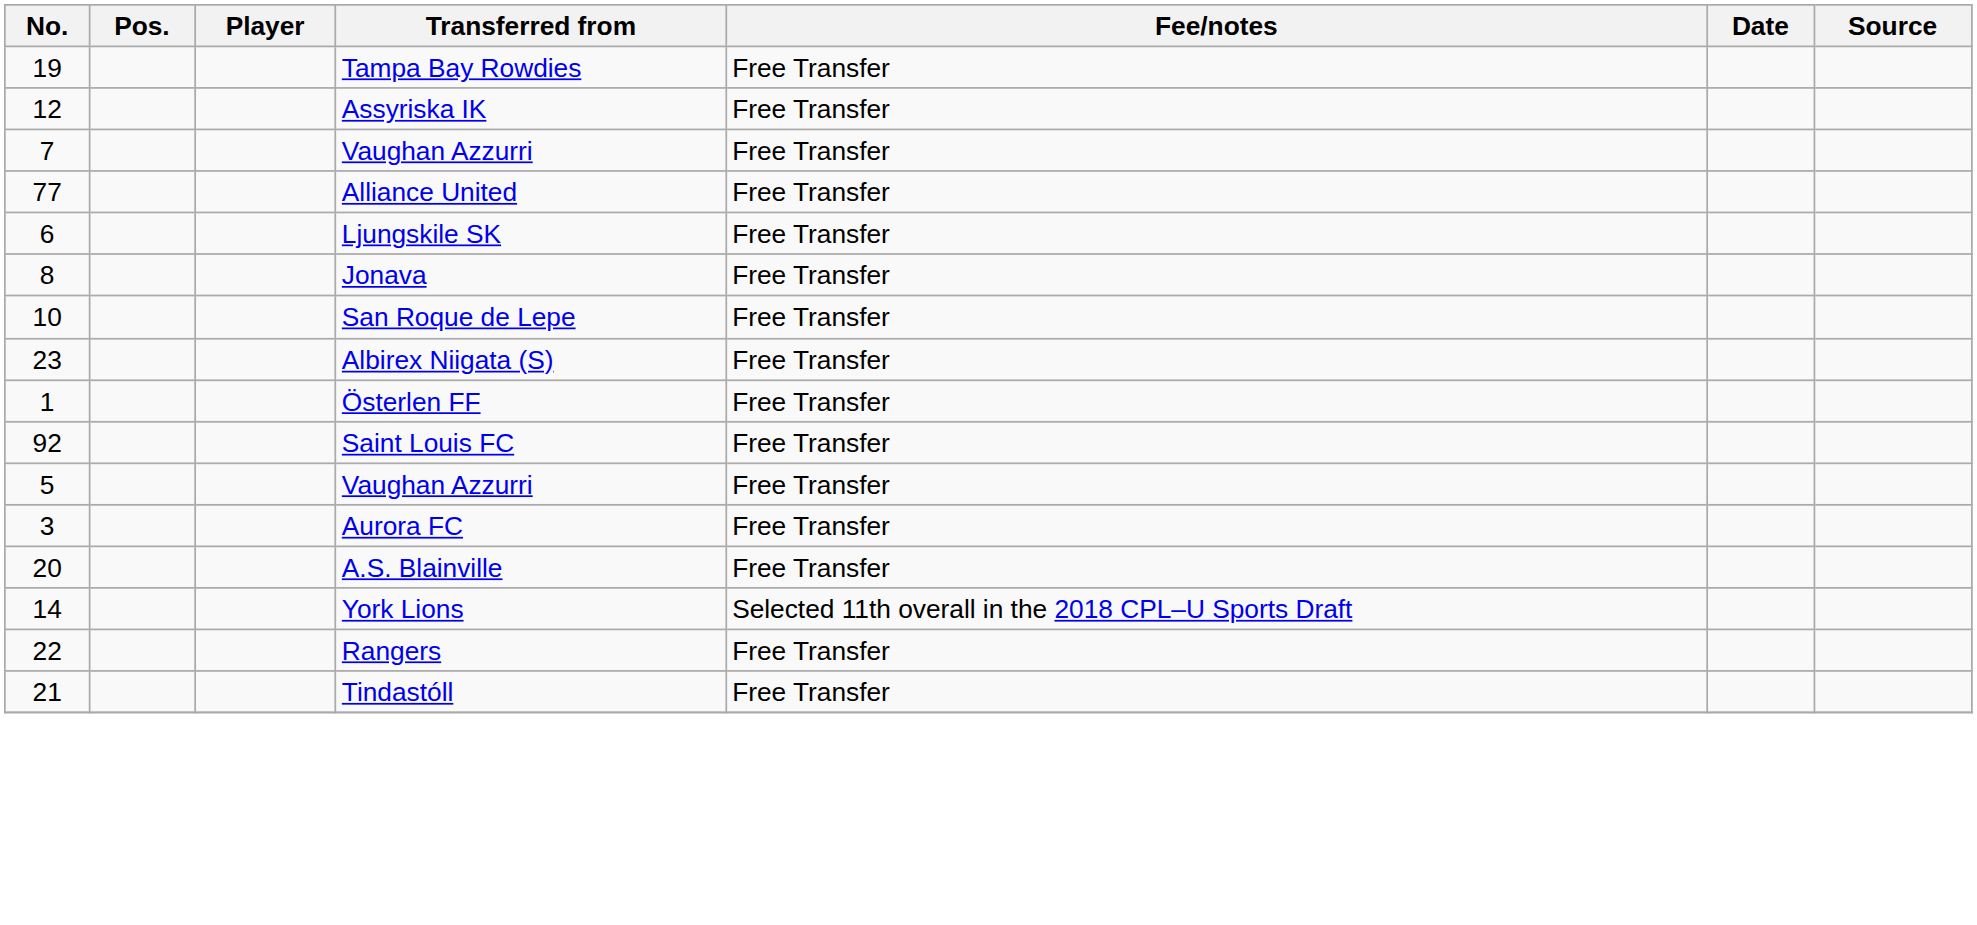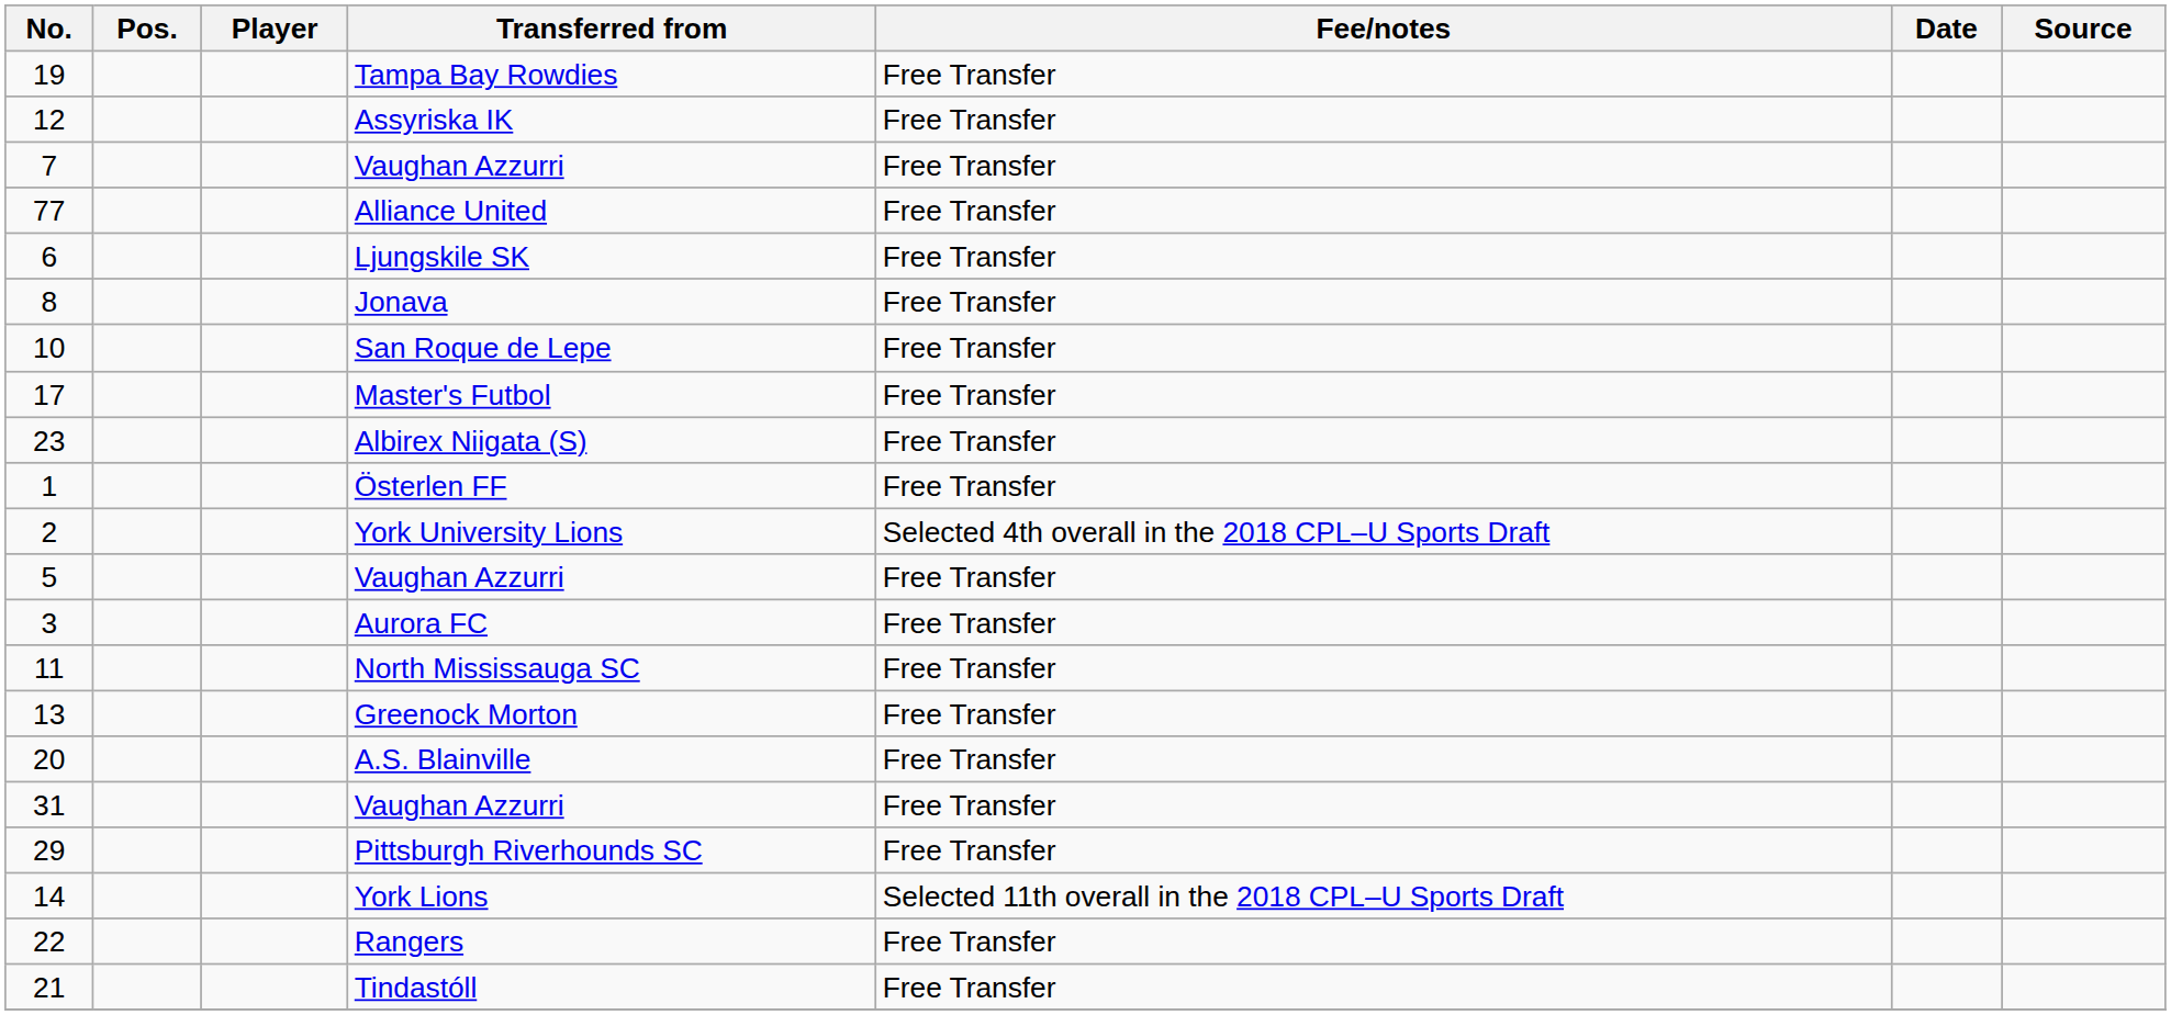+ row: 17 | Master's Futbol | Free Transfer
- row: 92 | Saint Louis FC | Free Transfer
+ row: 2 | York University Lions | Selected 4th overall in the 2018 CPL–U Sports Draft
+ row: 11 | North Mississauga SC | Free Transfer
+ row: 13 | Greenock Morton | Free Transfer
+ row: 31 | Vaughan Azzurri | Free Transfer
+ row: 29 | Pittsburgh Riverhounds SC | Free Transfer
